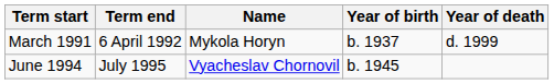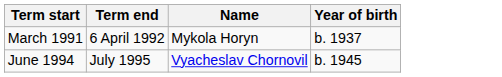- column: Year of death | d. 1999
